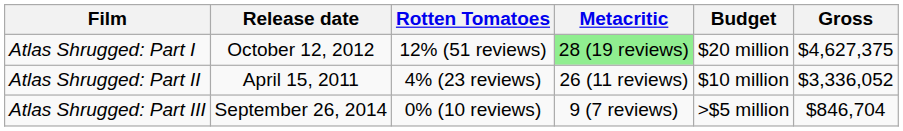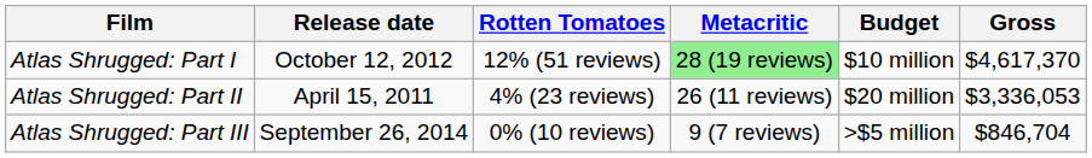Atlas Shrugged: Part I | Budget: $20 million -> $10 million
Atlas Shrugged: Part I | Gross: $4,627,375 -> $4,617,370
Atlas Shrugged: Part II | Budget: $10 million -> $20 million
Atlas Shrugged: Part II | Gross: $3,336,052 -> $3,336,053
